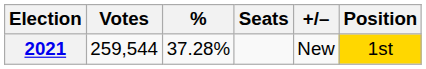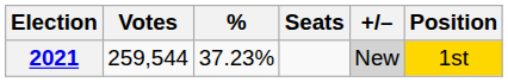2021 | %: 37.28% -> 37.23%
2021 | +/–: no background -> lightgrey background
